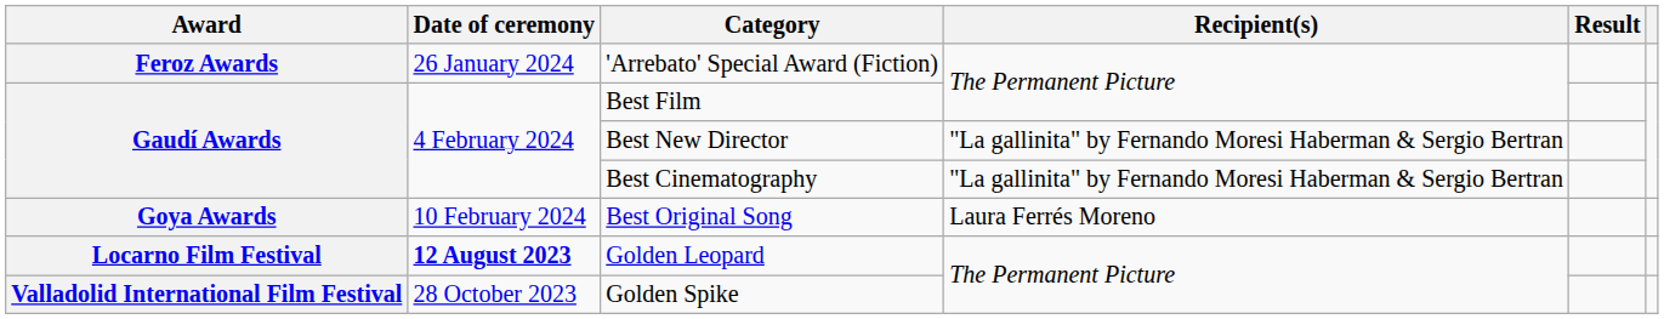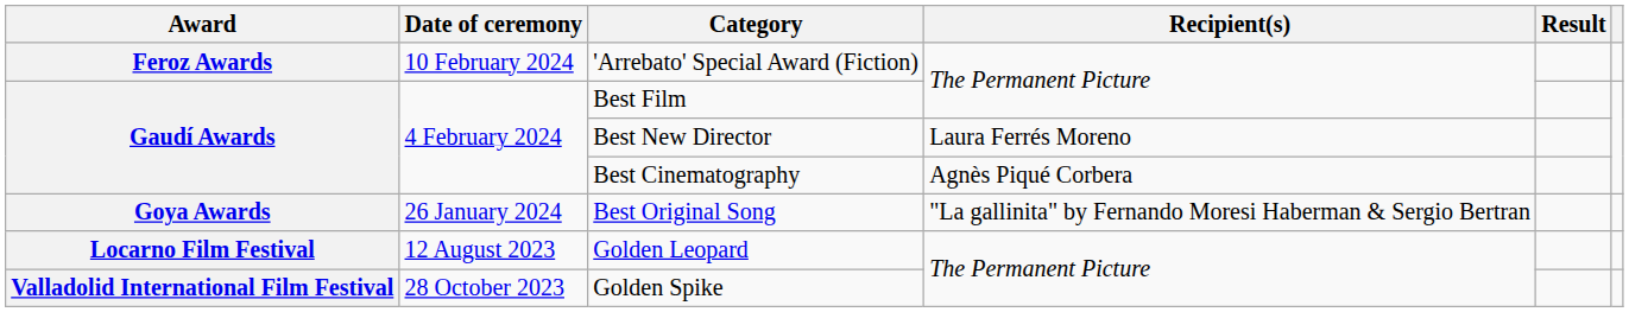'Arrebato' Special Award (Fiction) | Date of ceremony: 26 January 2024 -> 10 February 2024
Best New Director | Recipient(s): "La gallinita" by Fernando Moresi Haberman & Sergio Bertran -> Laura Ferrés Moreno
Best Cinematography | Recipient(s): "La gallinita" by Fernando Moresi Haberman & Sergio Bertran -> Agnès Piqué Corbera
Best Original Song | Date of ceremony: 10 February 2024 -> 26 January 2024
Best Original Song | Recipient(s): Laura Ferrés Moreno -> "La gallinita" by Fernando Moresi Haberman & Sergio Bertran
Golden Leopard | Date of ceremony: bold -> normal
